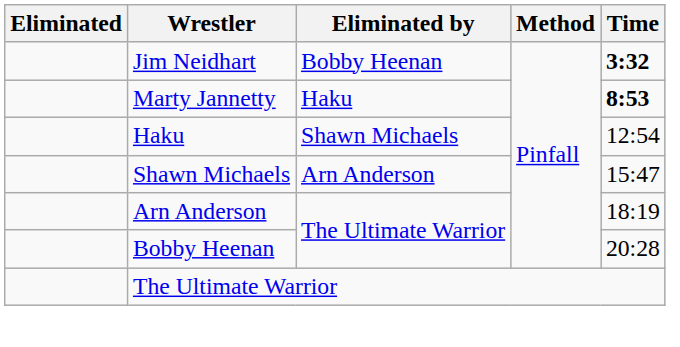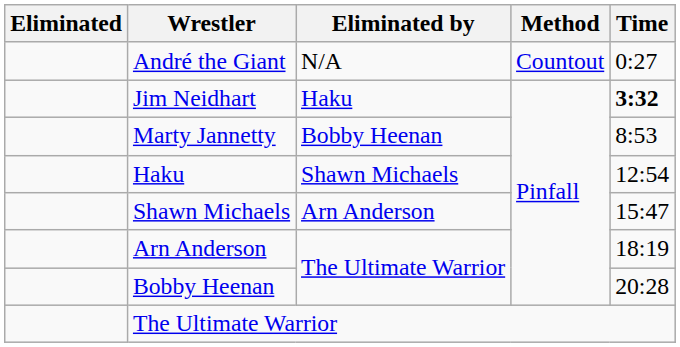+ row: André the Giant | N/A | Countout | 0:27
Jim Neidhart | Eliminated by: Bobby Heenan -> Haku
Marty Jannetty | Eliminated by: Haku -> Bobby Heenan
Marty Jannetty | Time: bold -> normal
